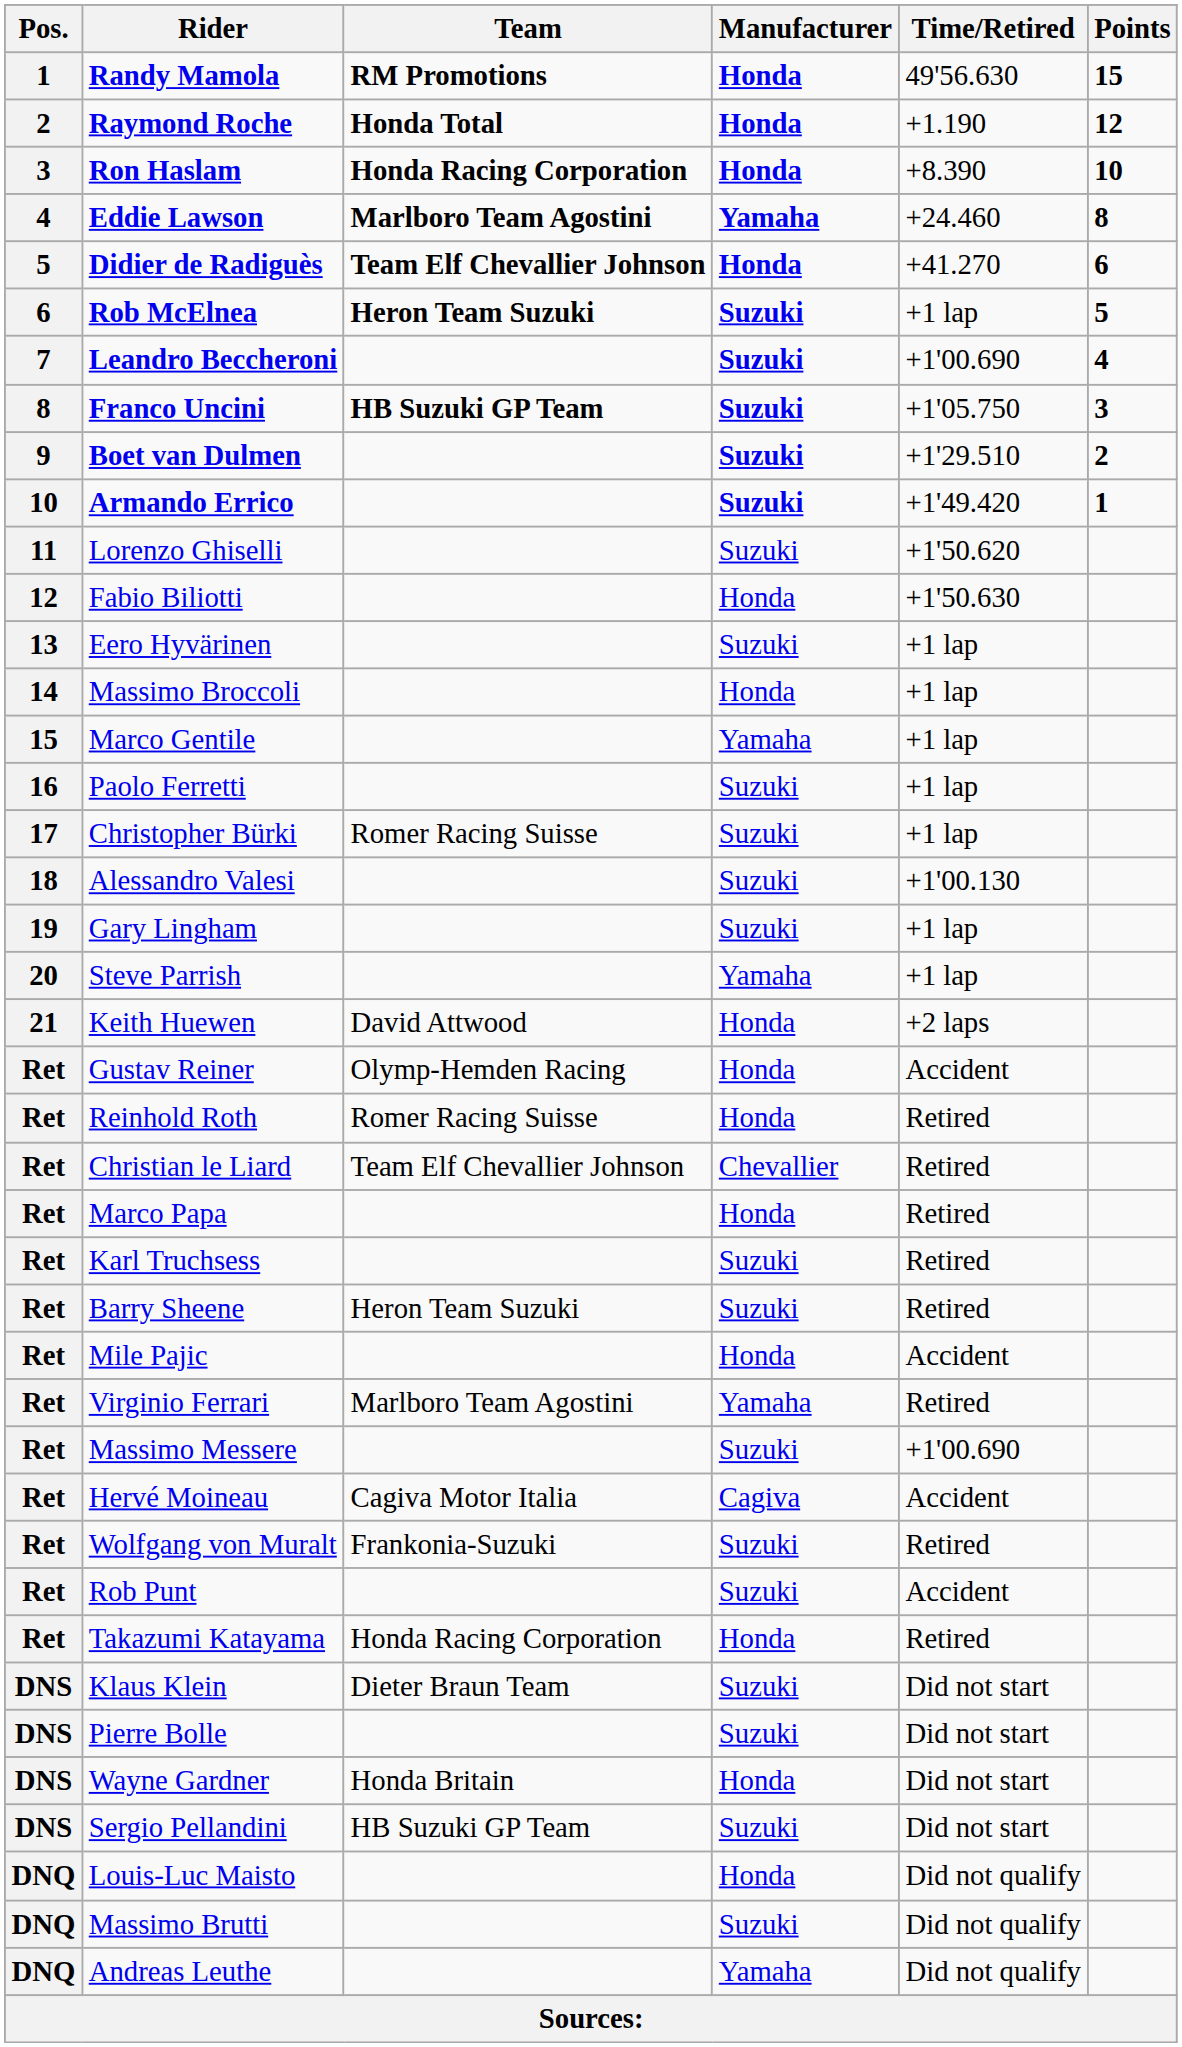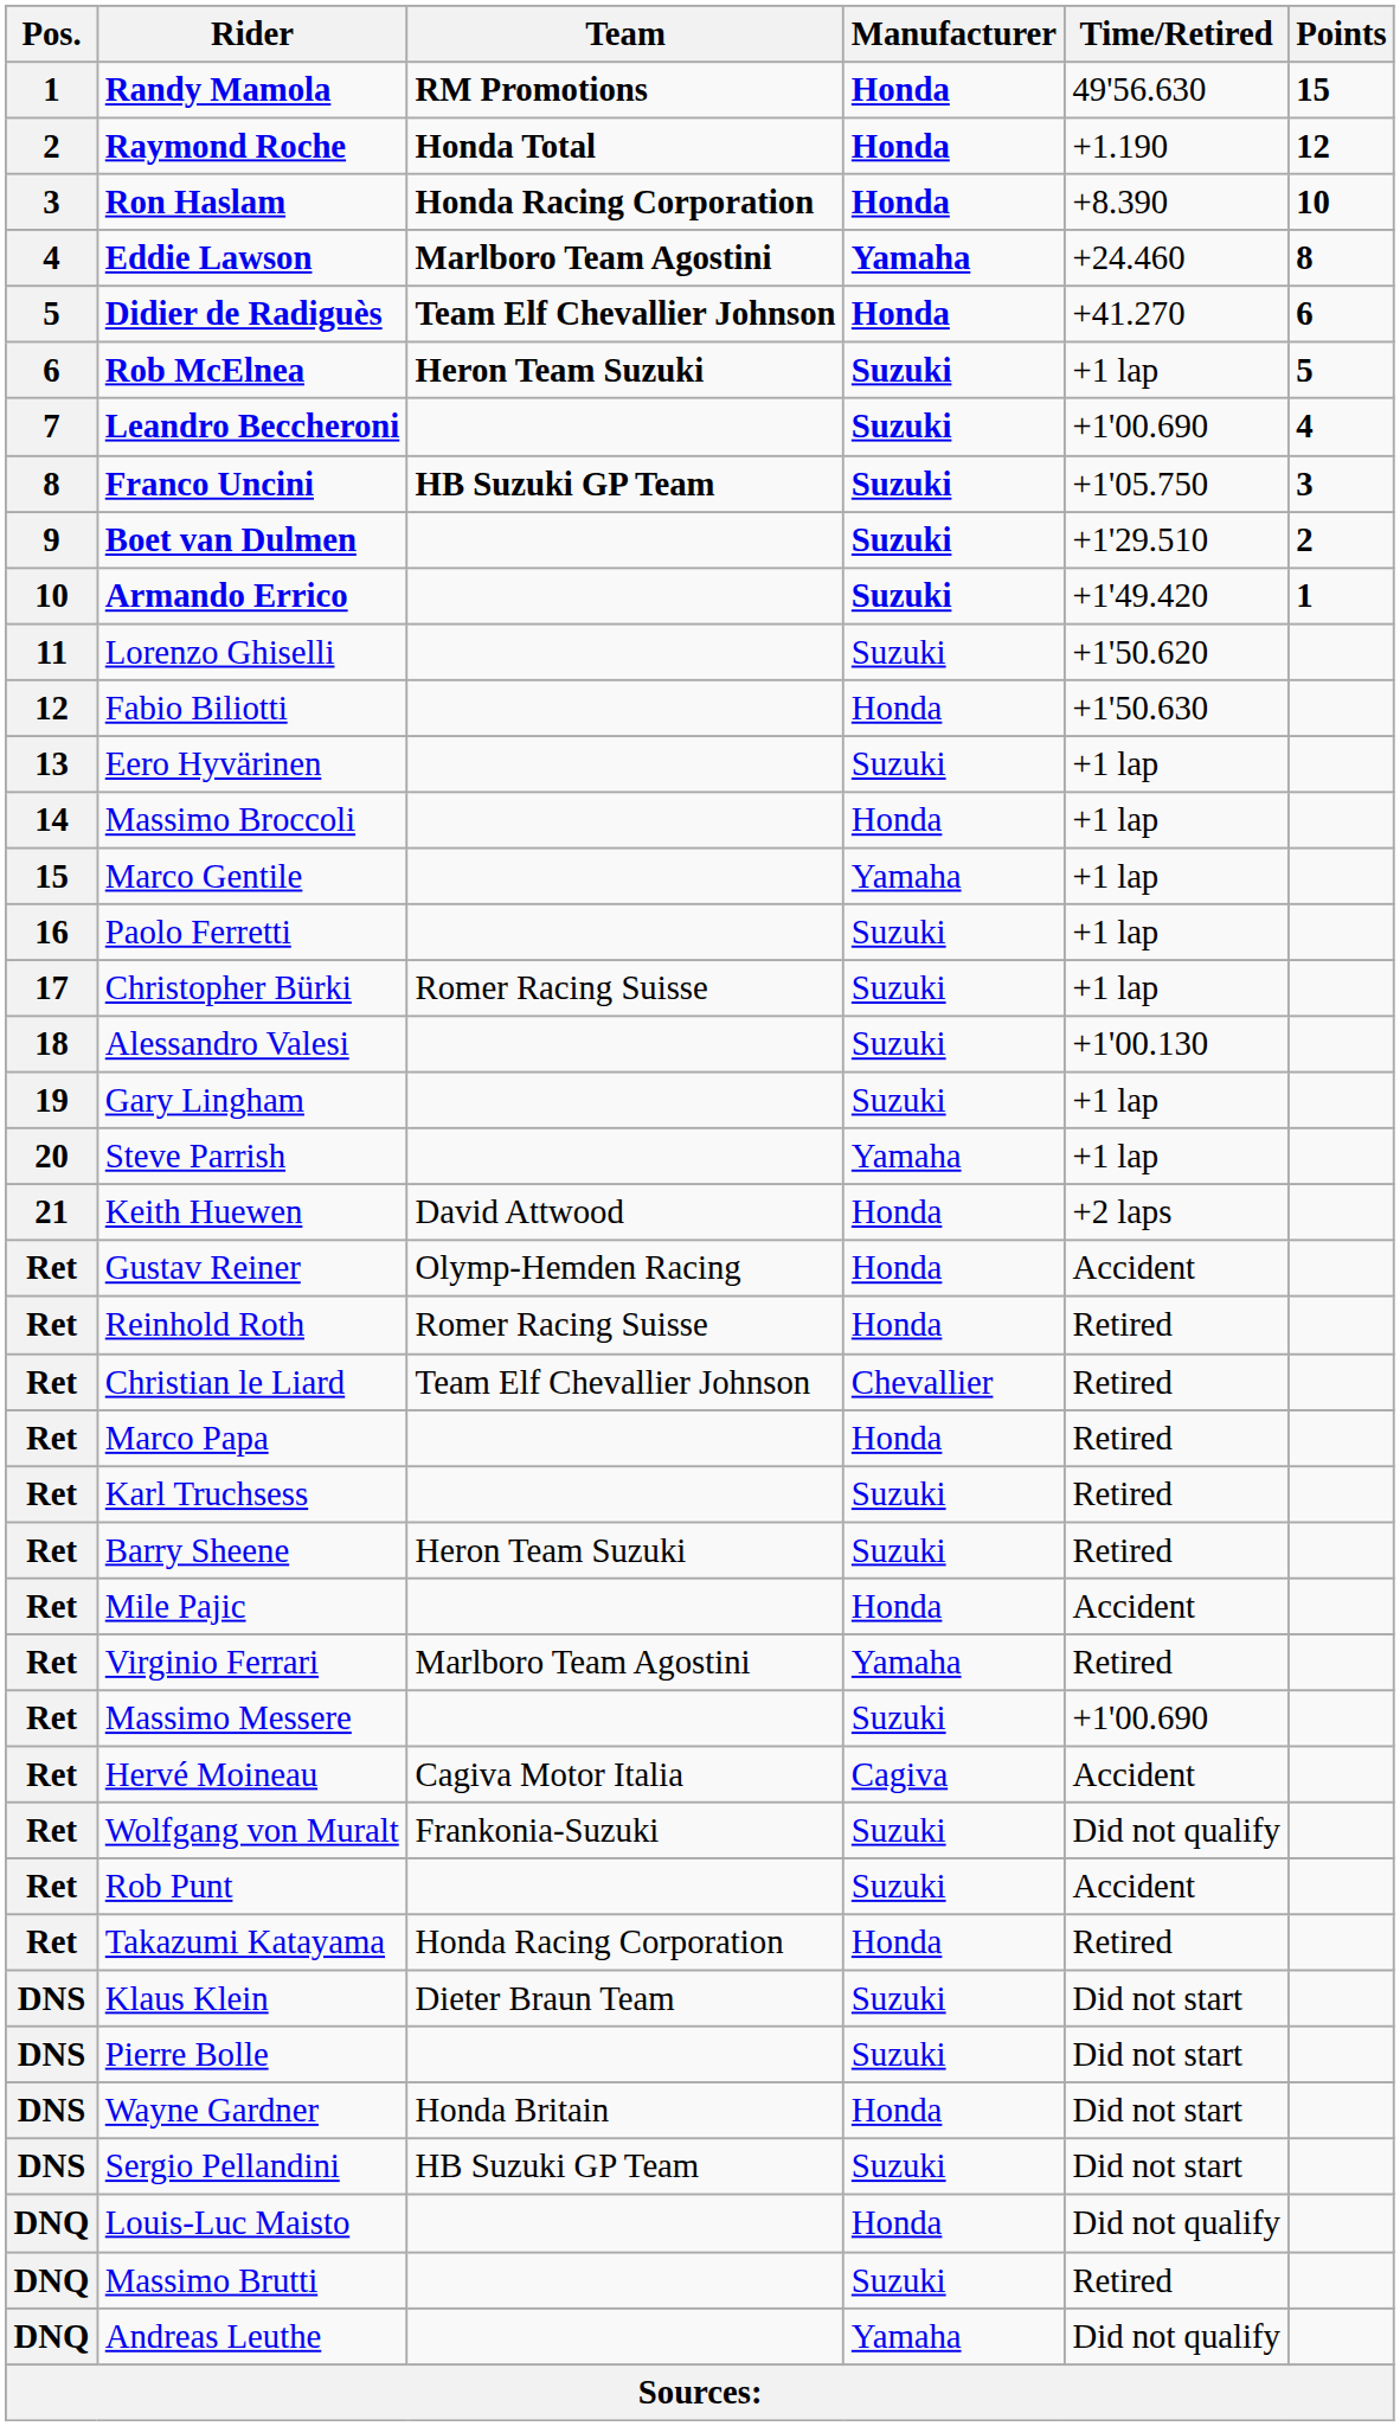Wolfgang von Muralt | Time/Retired: Retired -> Did not qualify
Massimo Brutti | Time/Retired: Did not qualify -> Retired
